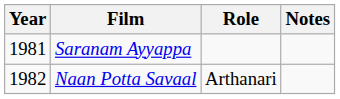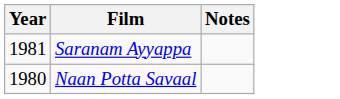- column: Role | Arthanari
Naan Potta Savaal | Year: 1982 -> 1980
